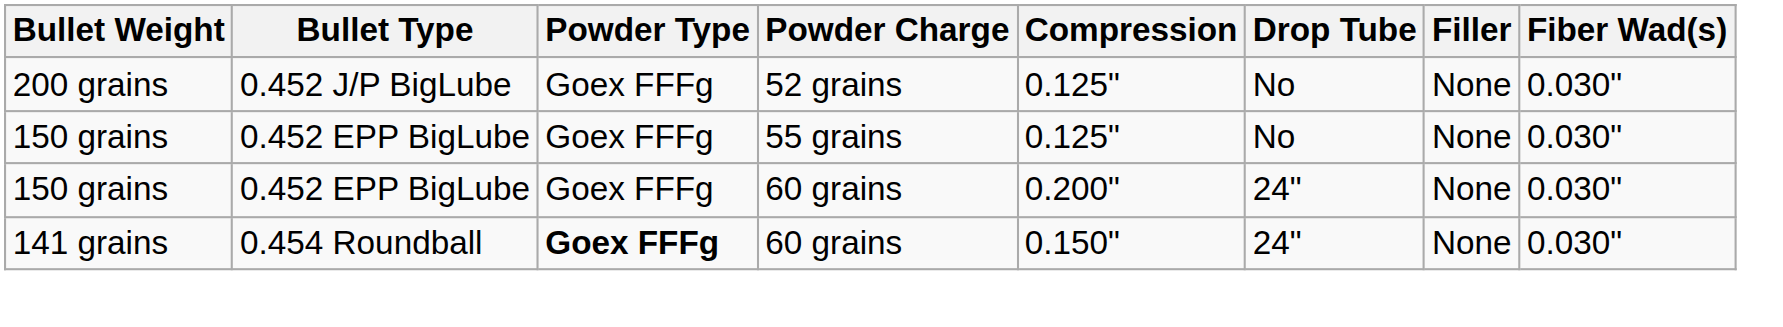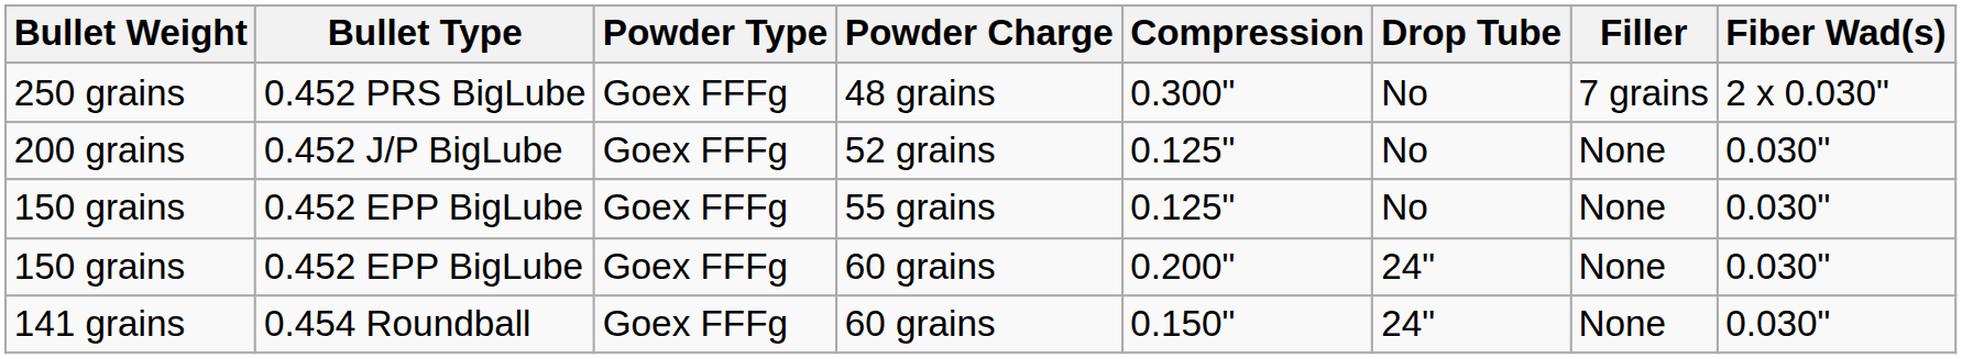+ row: 250 grains | 0.452 PRS BigLube | Goex FFFg | 48 grains | 0.300" | No | 7 grains | 2 x 0.030"
141 grains | Powder Type: bold -> normal
